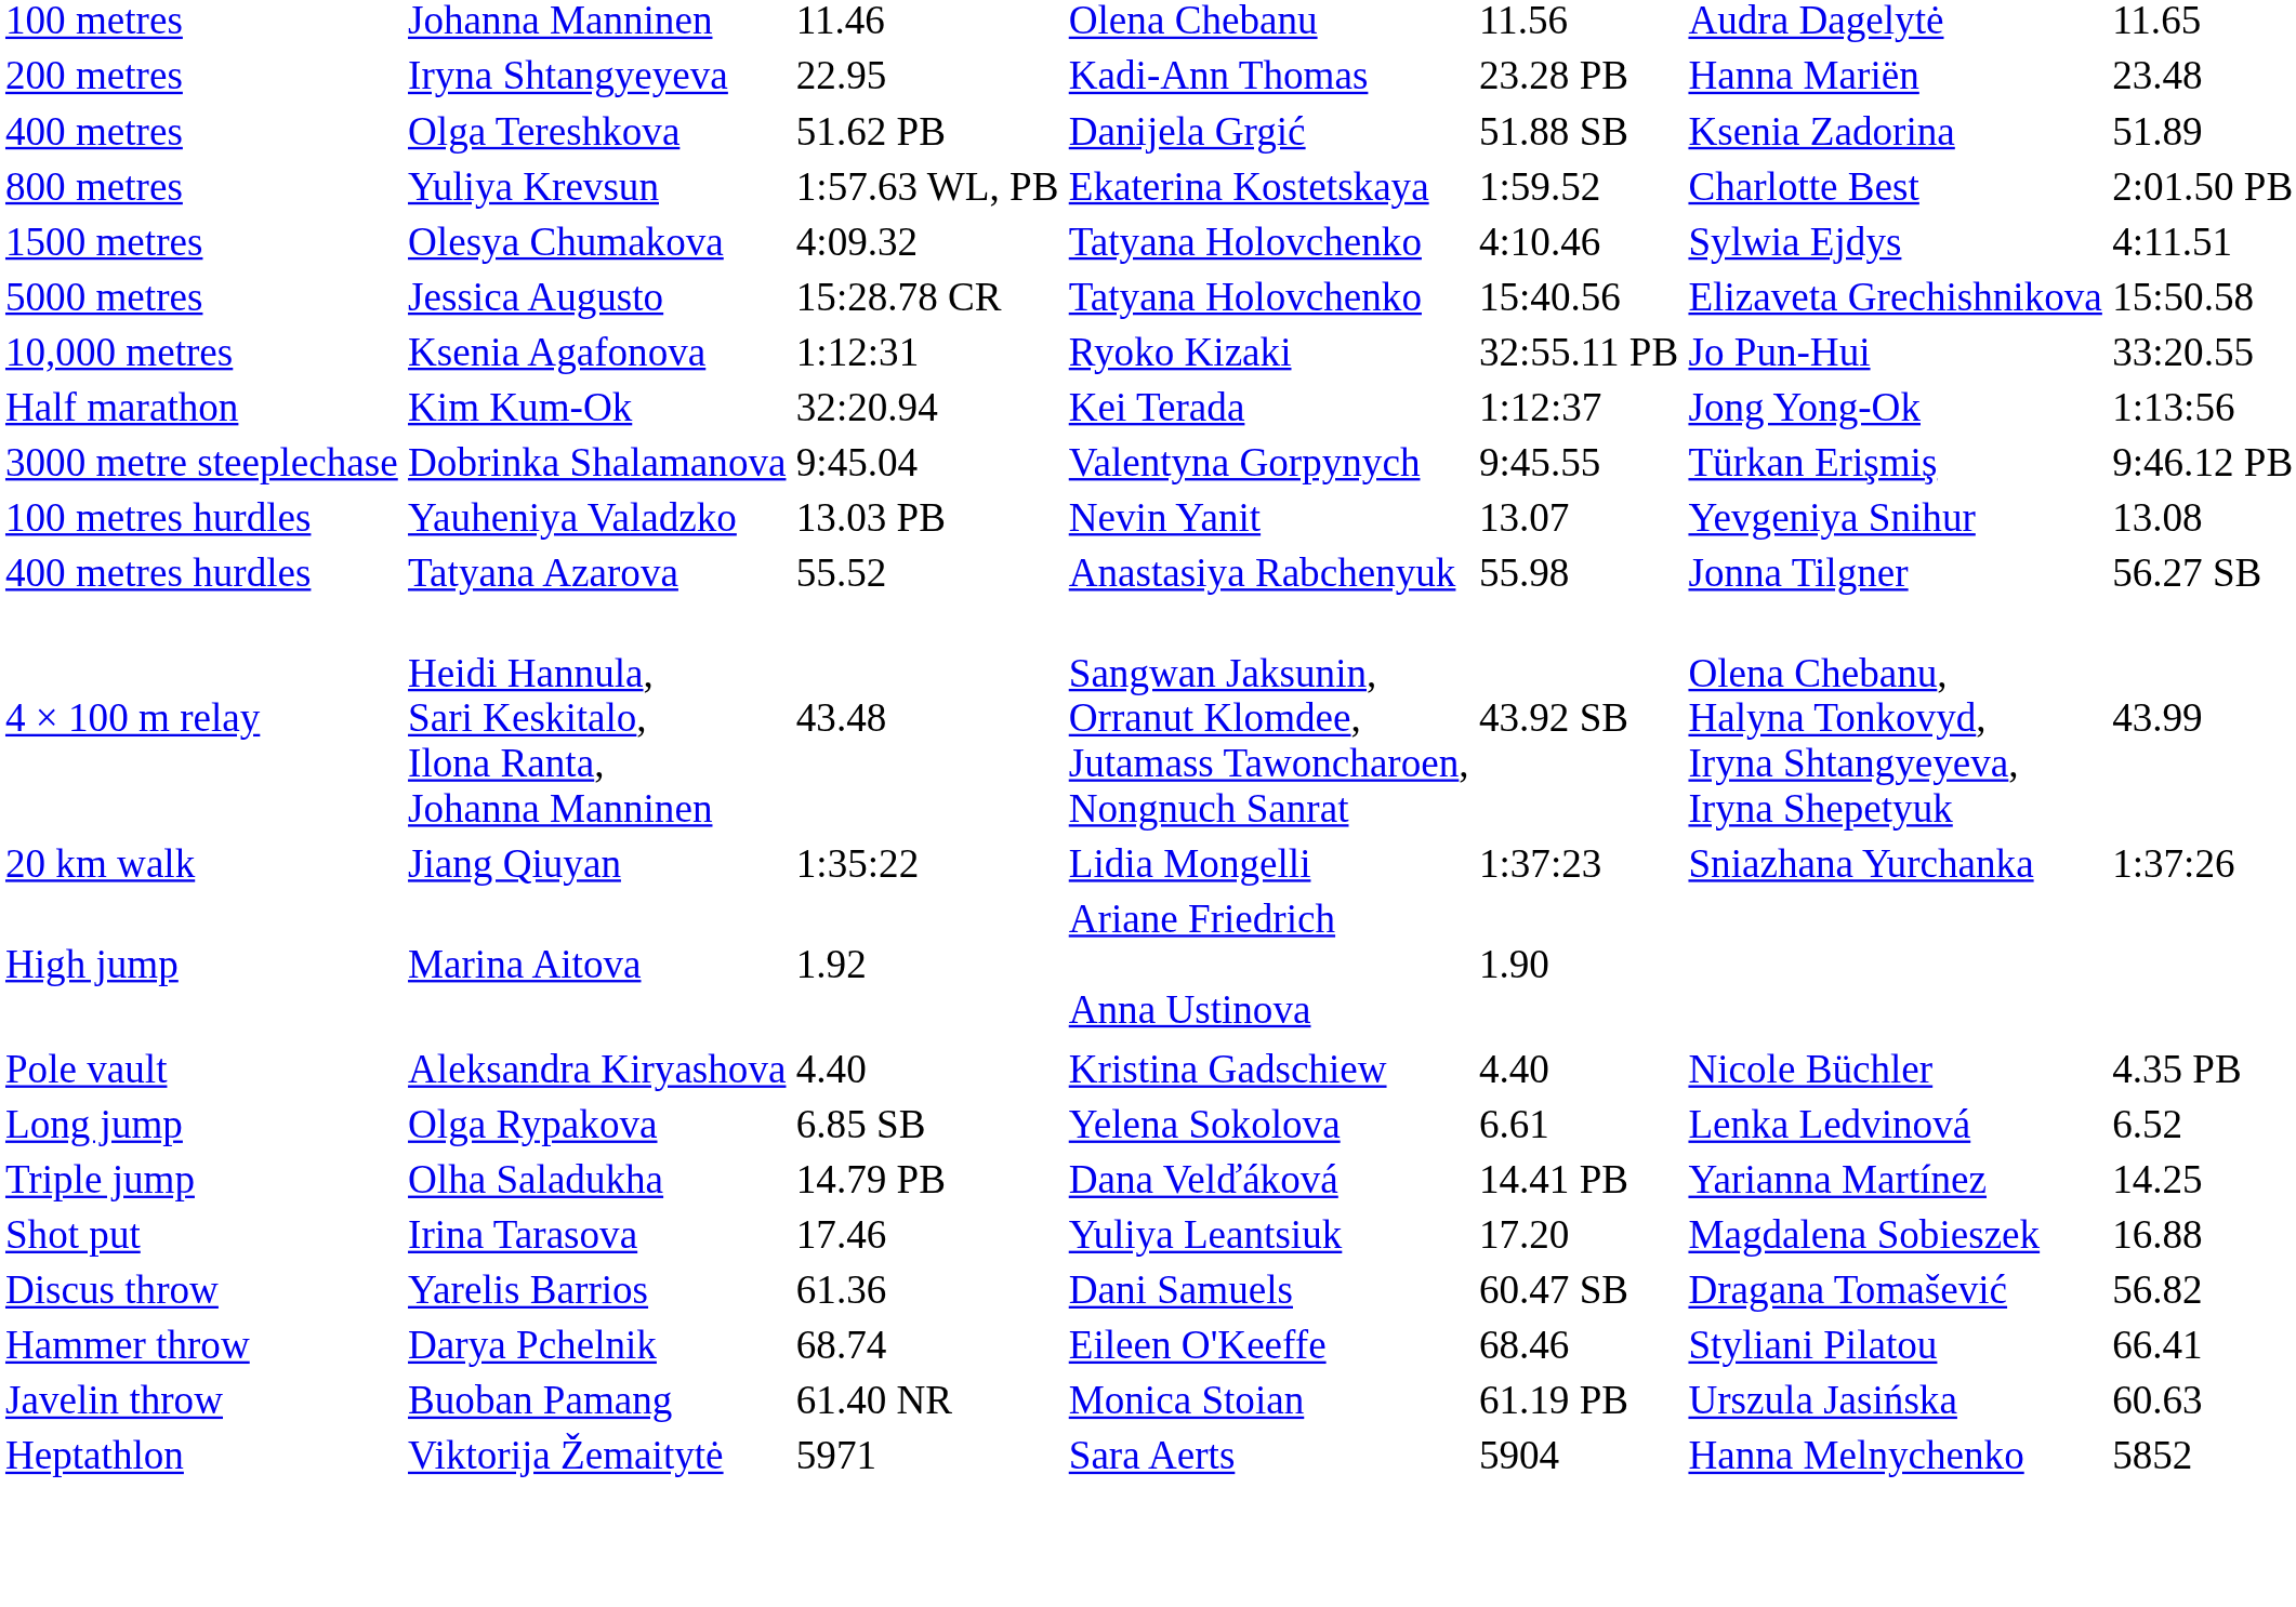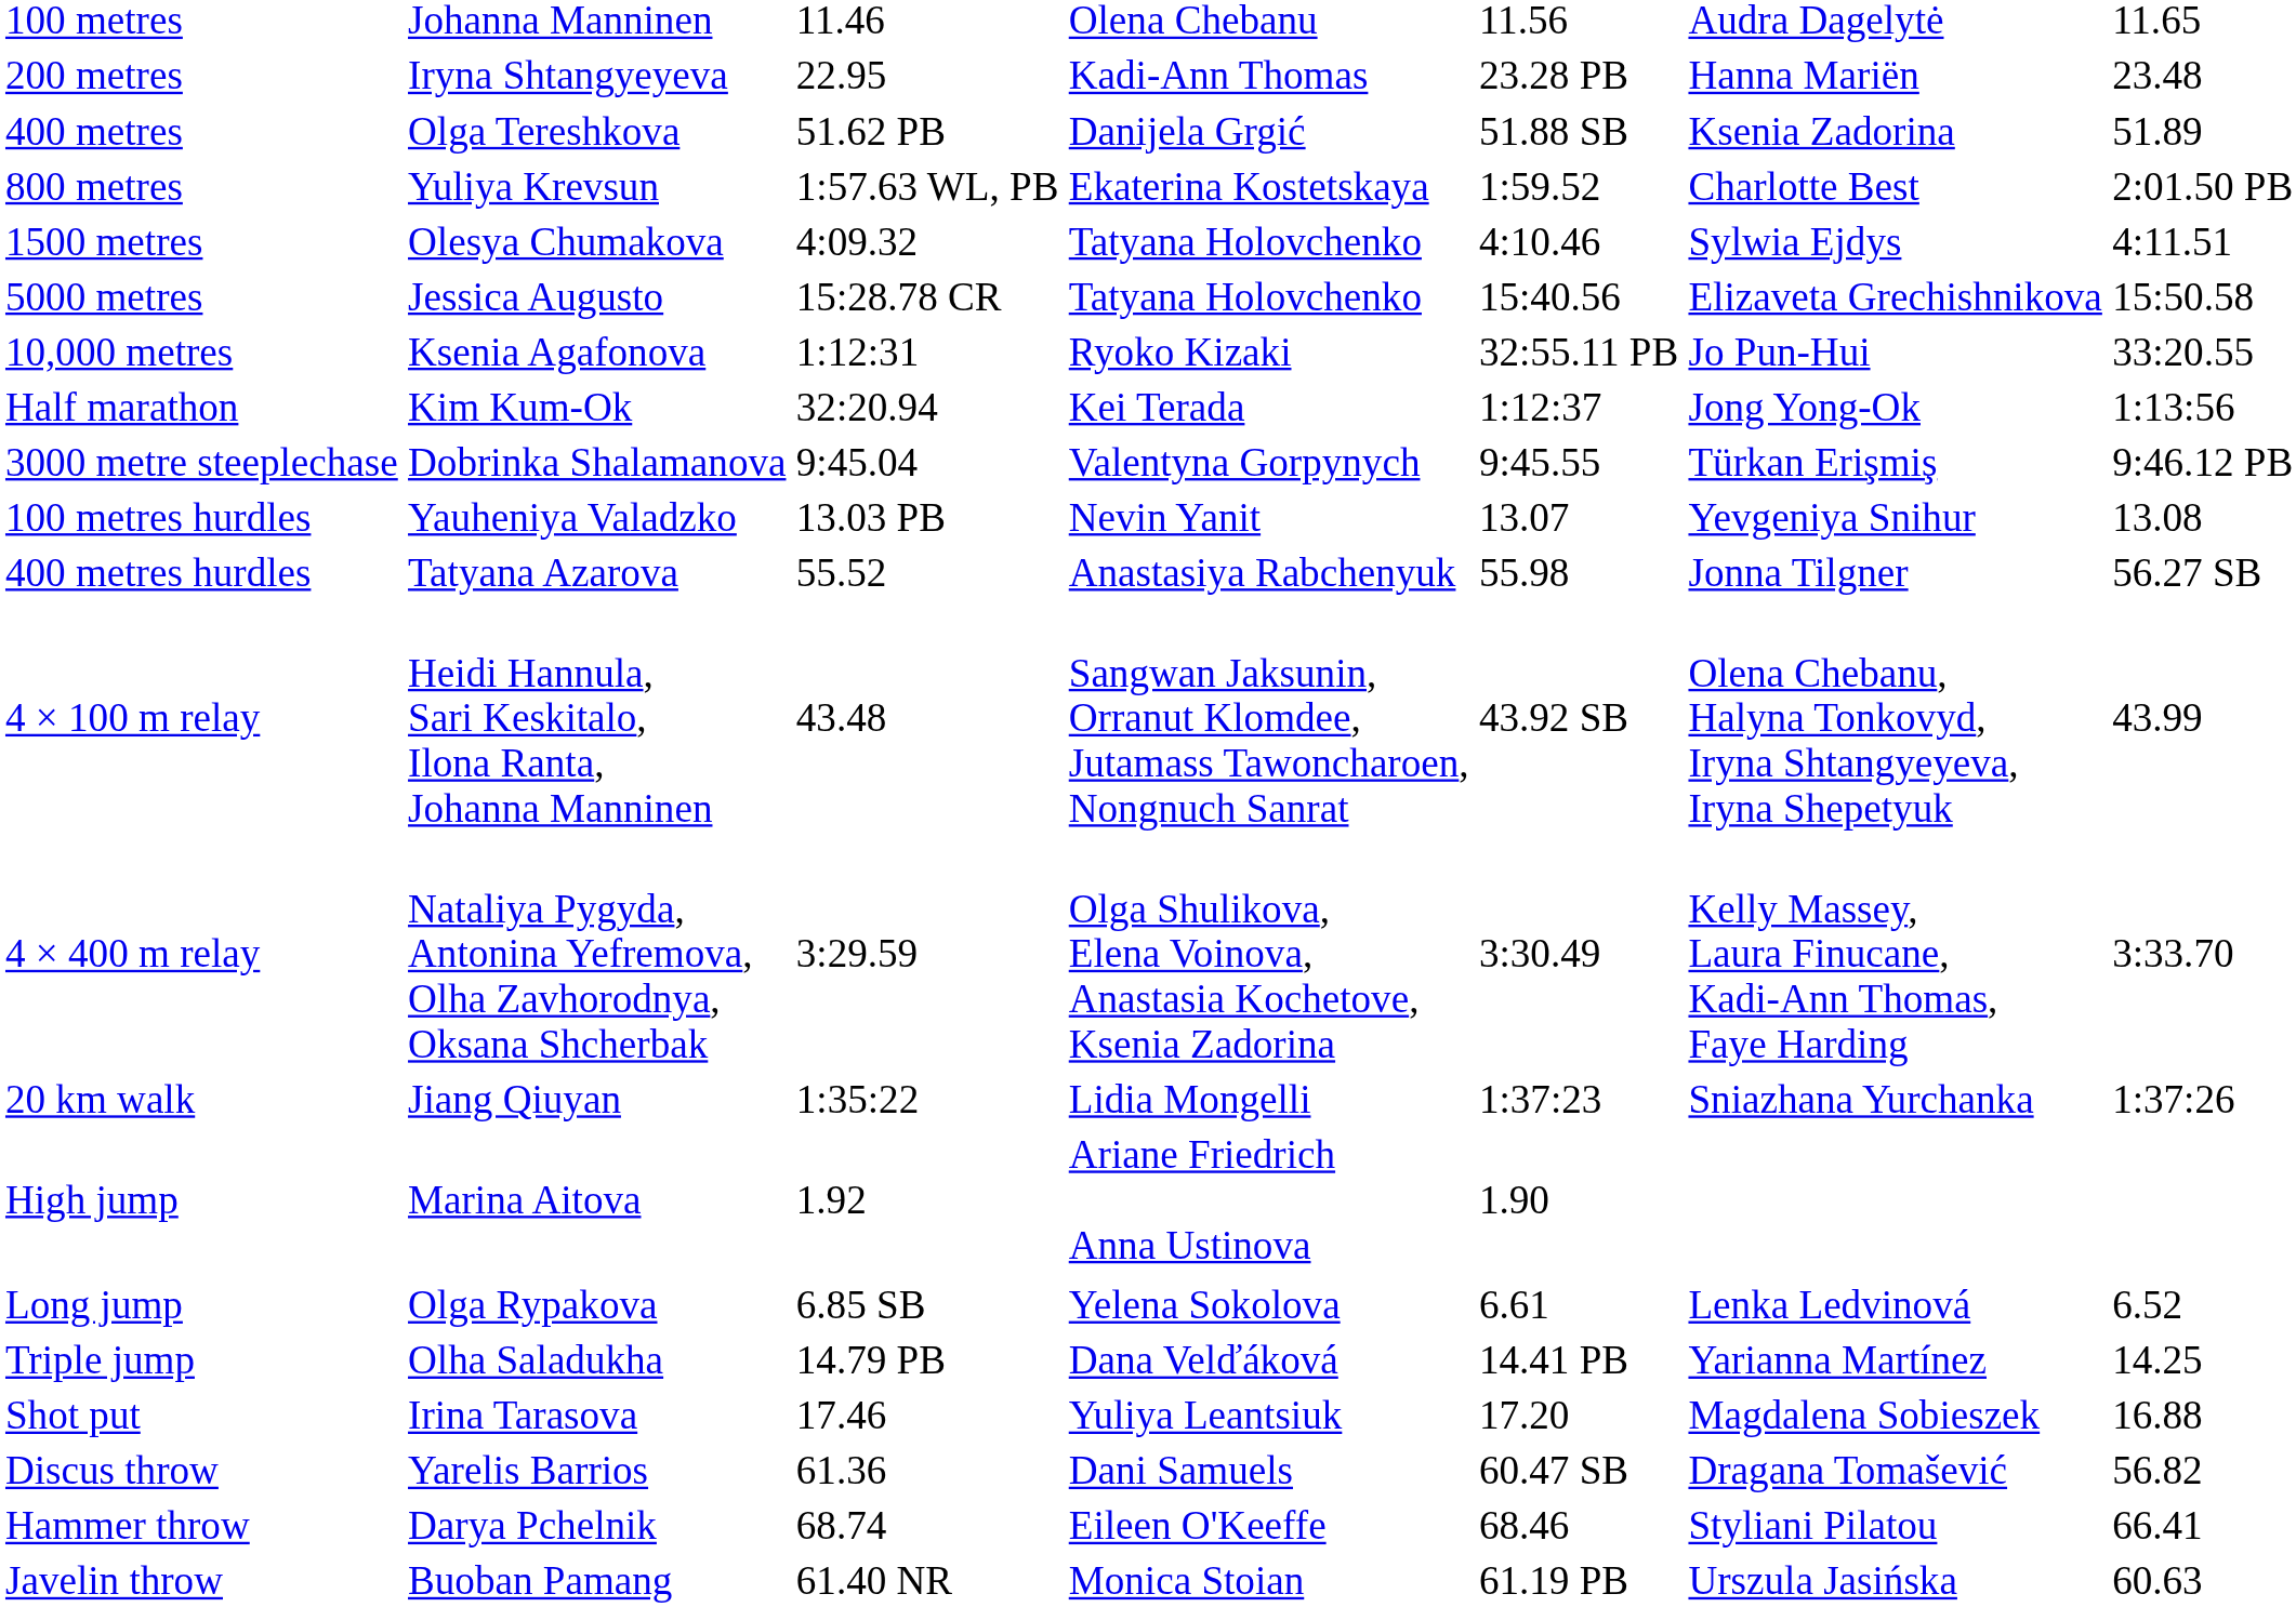+ row: 4 × 400 m relay | Nataliya Pygyda, Antonina Yefremova, Olha Zavhorodnya, Oksana Shcherbak | 3:29.59 | Olga Shulikova, Elena Voinova, Anastasia Kochetove, Ksenia Zadorina | 3:30.49 | Kelly Massey, Laura Finucane, Kadi-Ann Thomas, Faye Harding | 3:33.70
- row: Pole vault | Aleksandra Kiryashova | 4.40 | Kristina Gadschiew | 4.40 | Nicole Büchler | 4.35 PB
- row: Heptathlon | Viktorija Žemaitytė | 5971 | Sara Aerts | 5904 | Hanna Melnychenko | 5852
